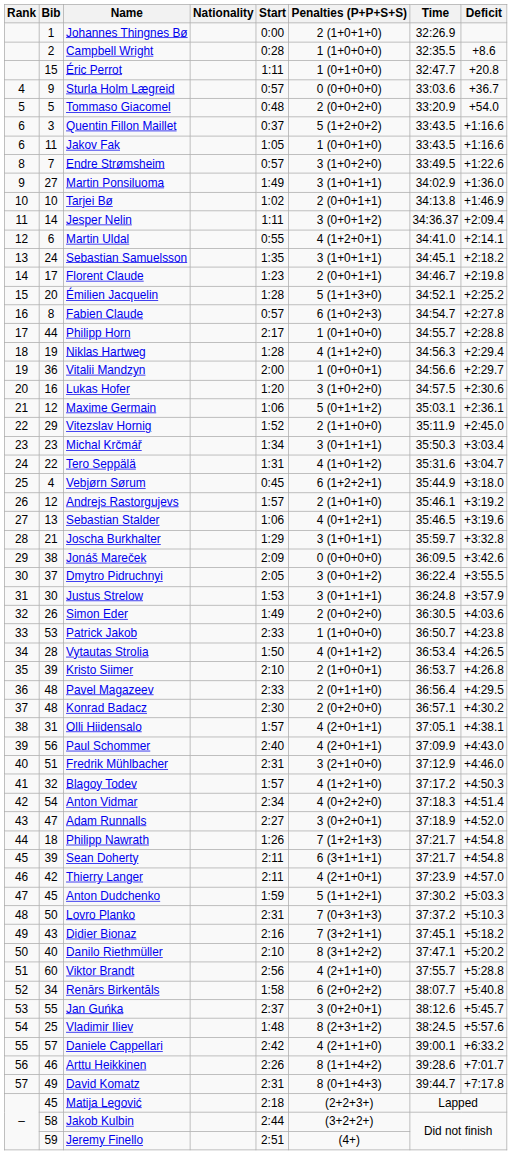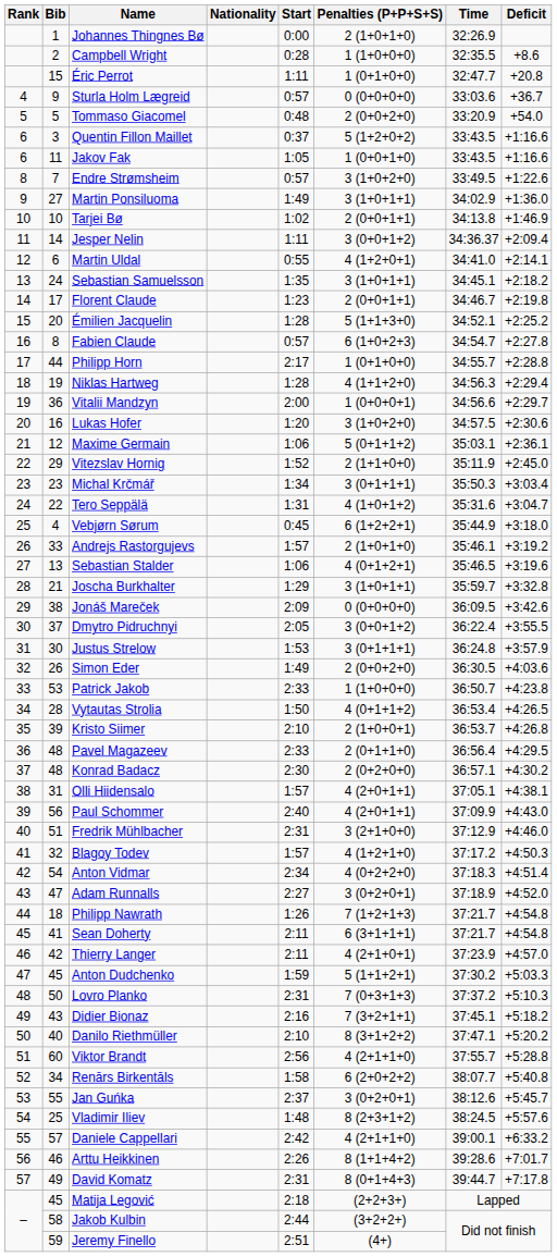Andrejs Rastorgujevs | Bib: 12 -> 33
Sean Doherty | Bib: 39 -> 41
